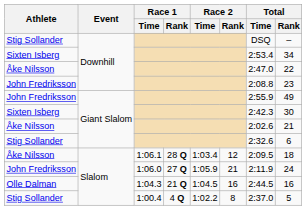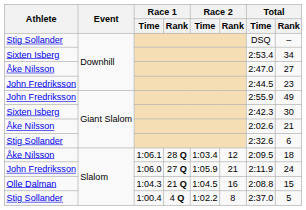Åke Nilsson / Downhill | Total / Rank: 22 -> 27
John Fredriksson / Downhill | Total / Time: 2:08.8 -> 2:44.5
Olle Dalman | Total / Time: 2:44.5 -> 2:08.8
Olle Dalman | Total / Rank: 16 -> 15
